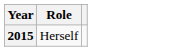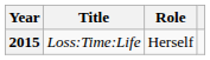+ column: Title | Loss:Time:Life
